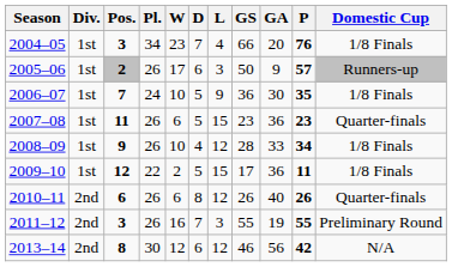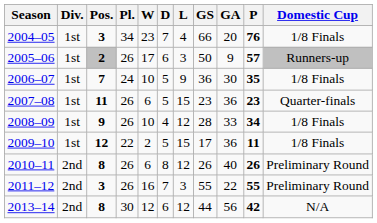2010–11 | Pos.: 6 -> 8
2010–11 | Domestic Cup: Quarter-finals -> Preliminary Round
2011–12 | GA: 19 -> 22
2013–14 | GS: 46 -> 44
